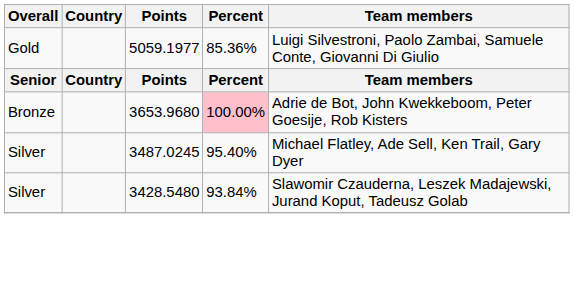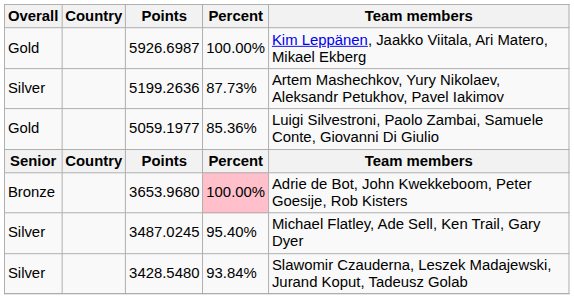+ row: Gold | 5926.6987 | 100.00% | Kim Leppänen, Jaakko Viitala, Ari Matero, Mikael Ekberg
+ row: Silver | 5199.2636 | 87.73% | Artem Mashechkov, Yury Nikolaev, Aleksandr Petukhov, Pavel Iakimov
